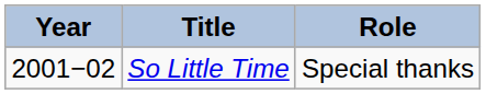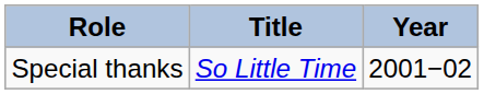columns swapped: Year <-> Role
